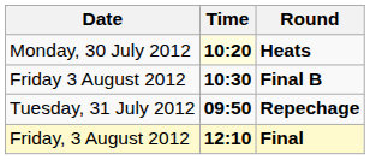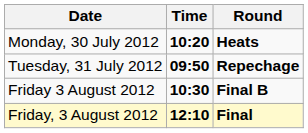Monday, 30 July 2012 | Time: lightyellow background -> no background
rows swapped: Tuesday, 31 July 2012 <-> Friday 3 August 2012
